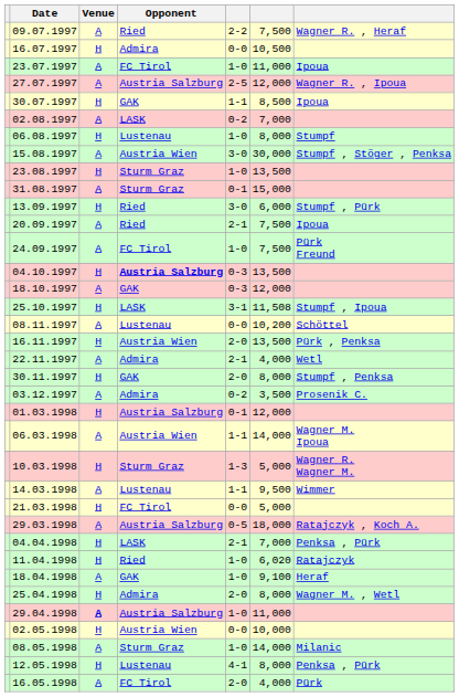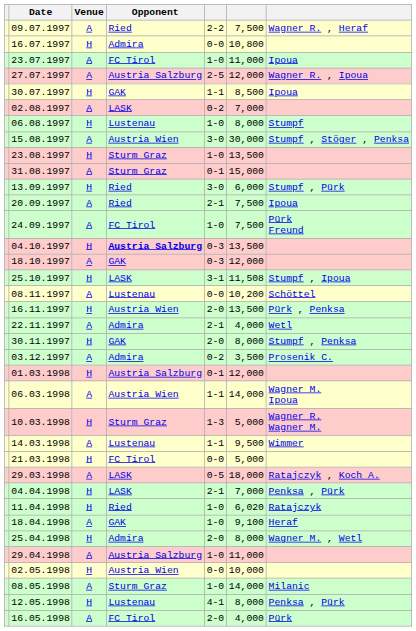16.07.1997 | column 6: 10,500 -> 10,800
29.03.1998 | Opponent: Austria Salzburg -> LASK
29.04.1998 | Venue: bold -> normal
